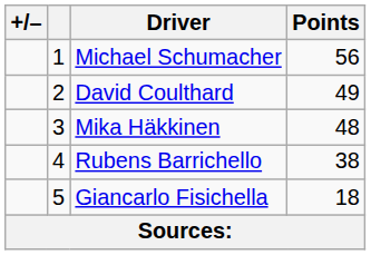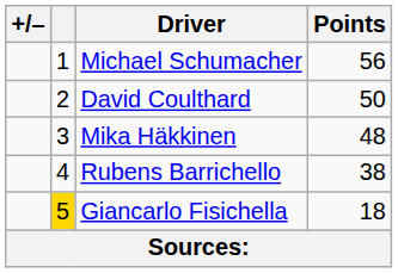David Coulthard | Points: 49 -> 50
Giancarlo Fisichella | column 2: no background -> gold background
